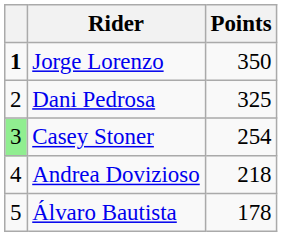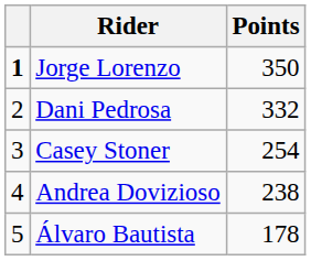Dani Pedrosa | Points: 325 -> 332
Casey Stoner | column 1: lightgreen background -> no background
Andrea Dovizioso | Points: 218 -> 238
